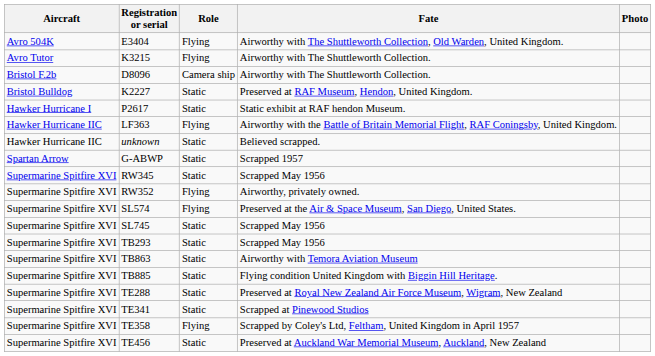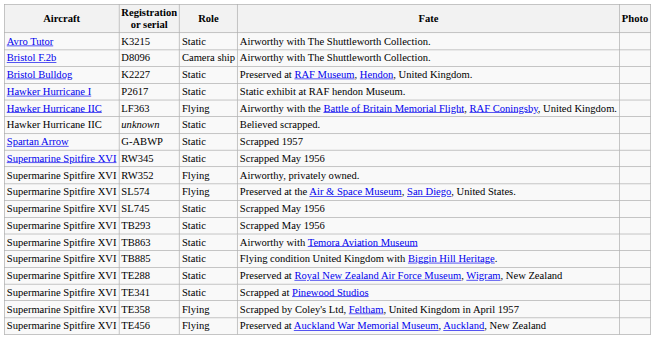- row: Avro 504K | E3404 | Flying | Airworthy with The Shuttleworth Collection, Old Warden, United Kingdom.
K3215 | Role: Flying -> Static
TE456 | Role: Static -> Flying
